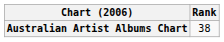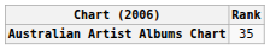Australian Artist Albums Chart | Rank: 38 -> 35
